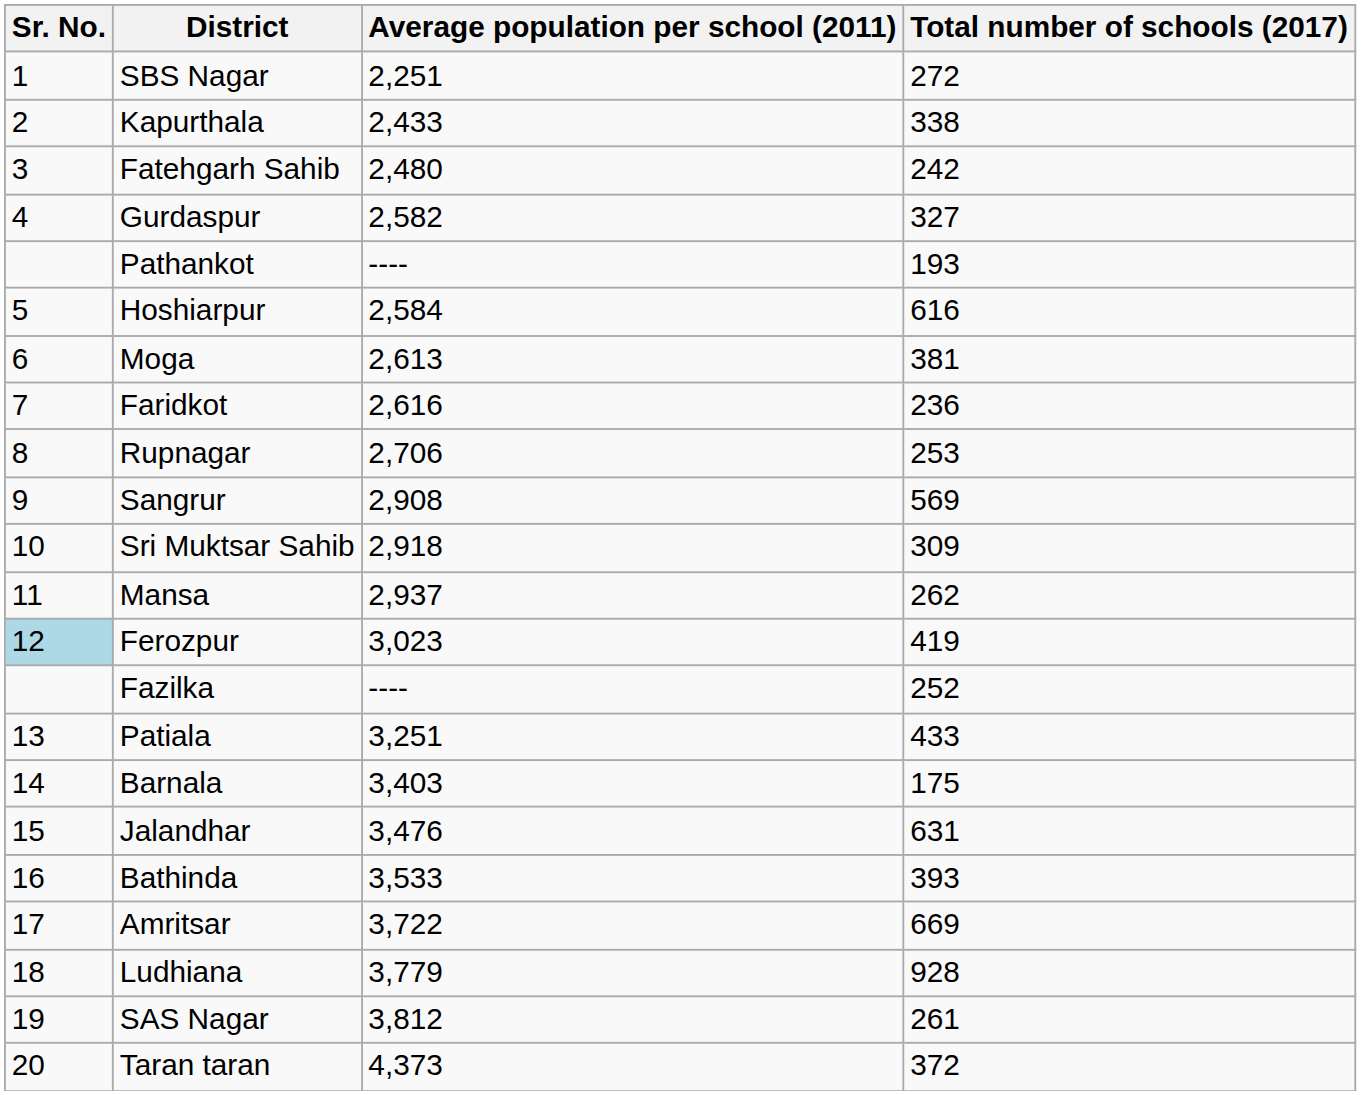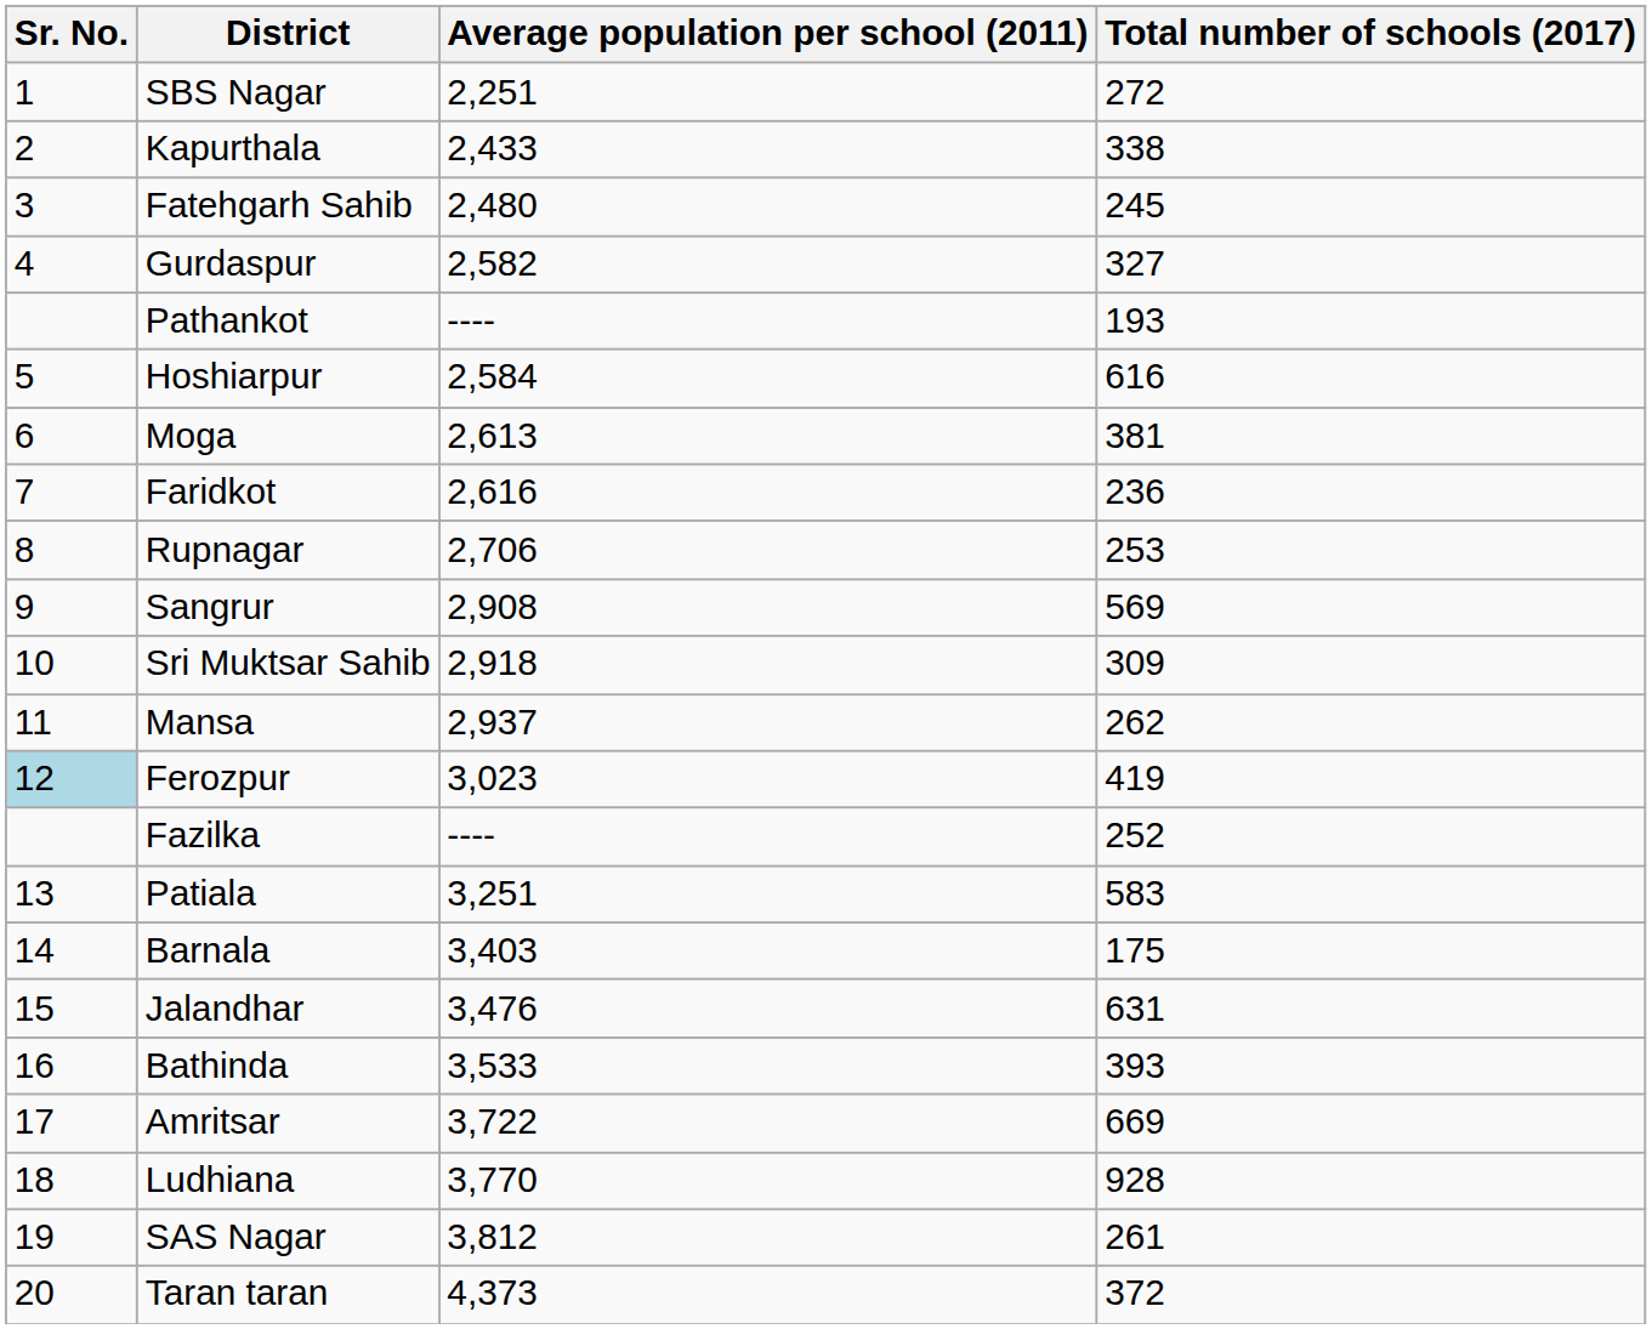Fatehgarh Sahib | Total number of schools (2017): 242 -> 245
Patiala | Total number of schools (2017): 433 -> 583
Ludhiana | Average population per school (2011): 3,779 -> 3,770
